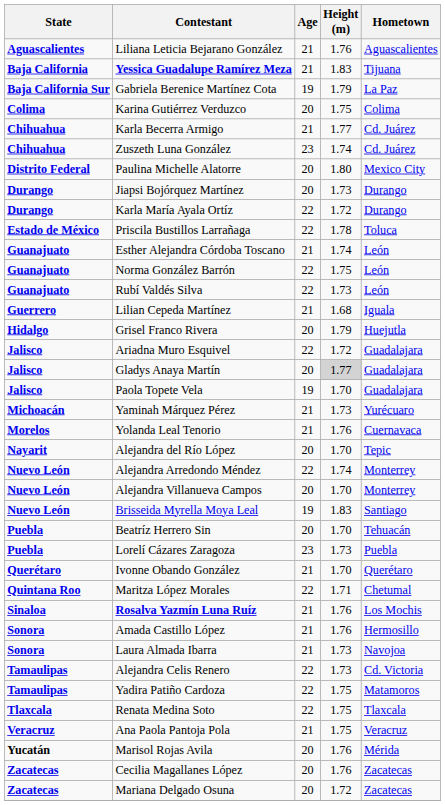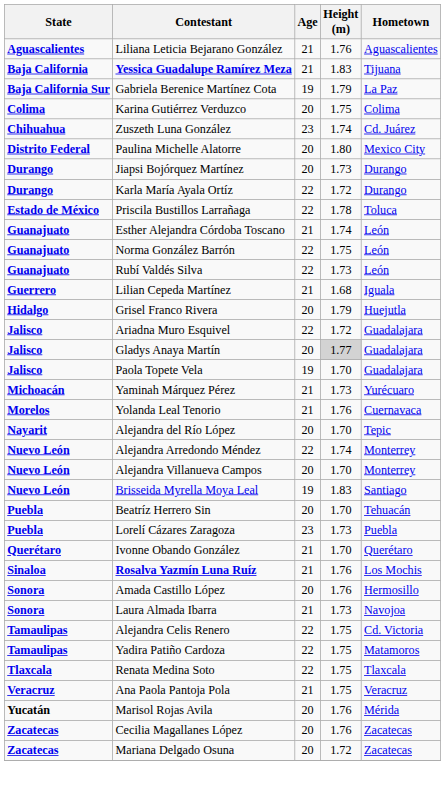- row: Chihuahua | Karla Becerra Armigo | 21 | 1.77 | Cd. Juárez
- row: Quintana Roo | Maritza López Morales | 22 | 1.71 | Chetumal
Amada Castillo López | Age: 21 -> 20
Alejandra Celis Renero | Height (m): 1.73 -> 1.75
